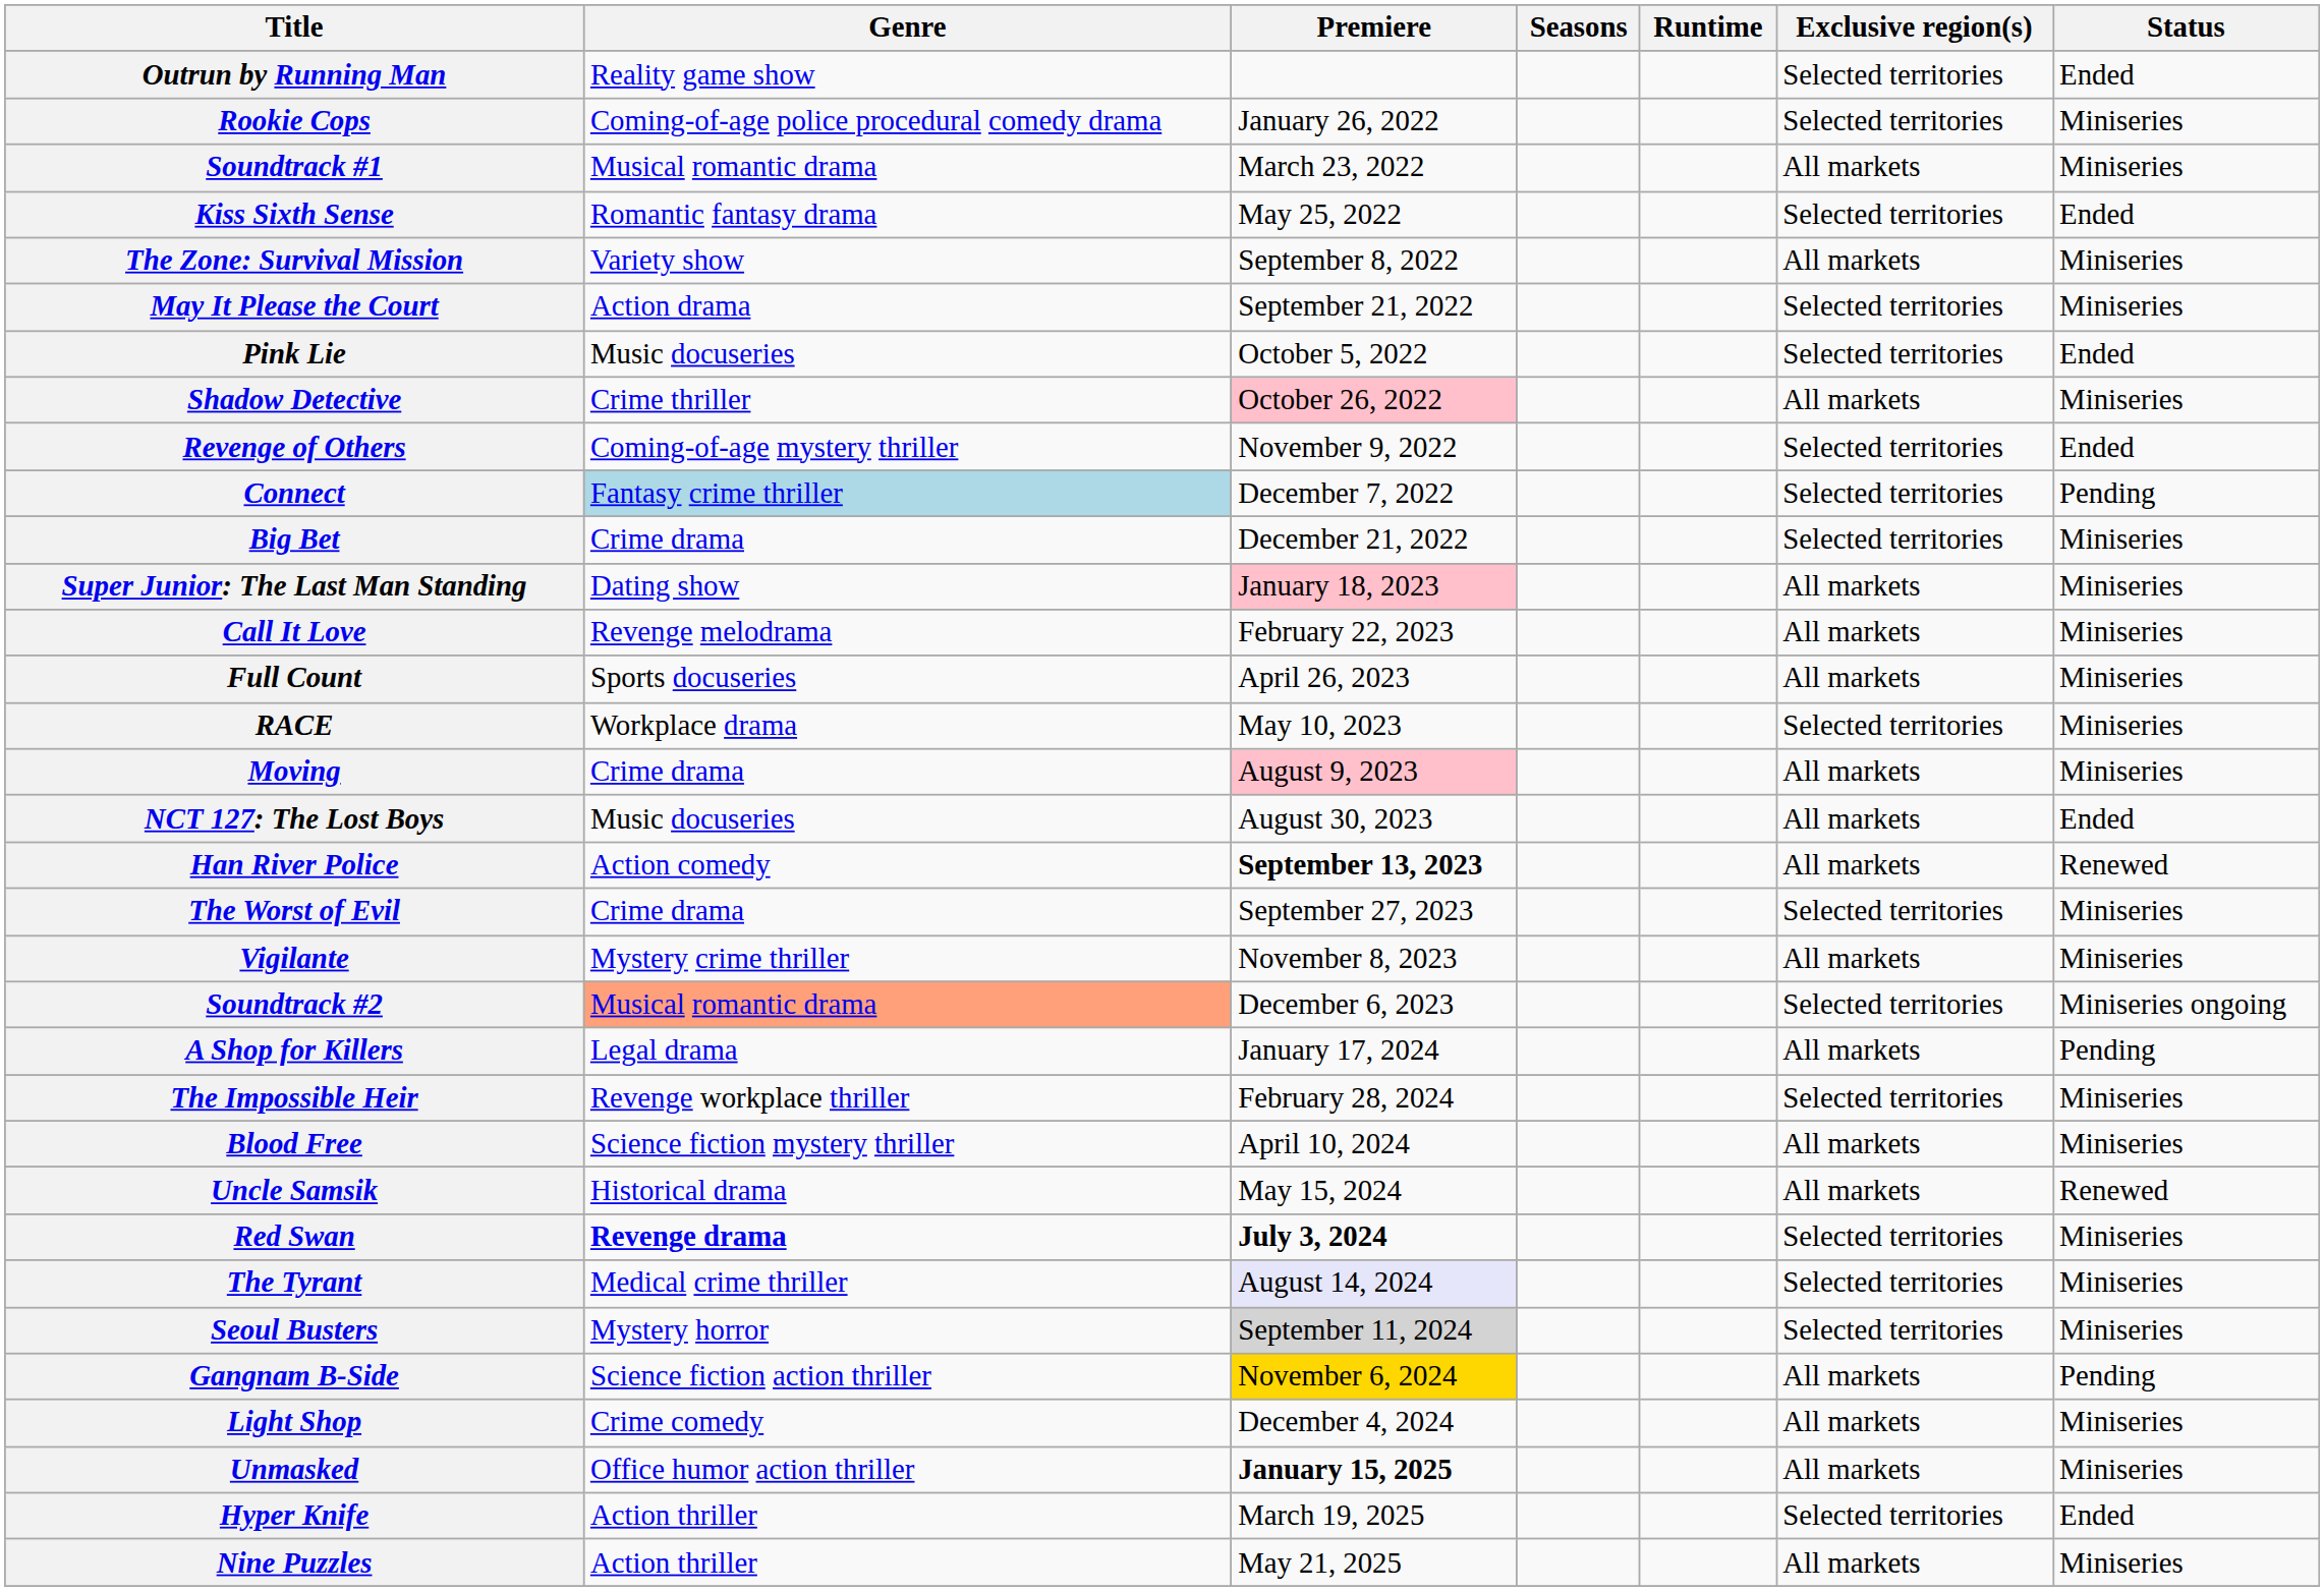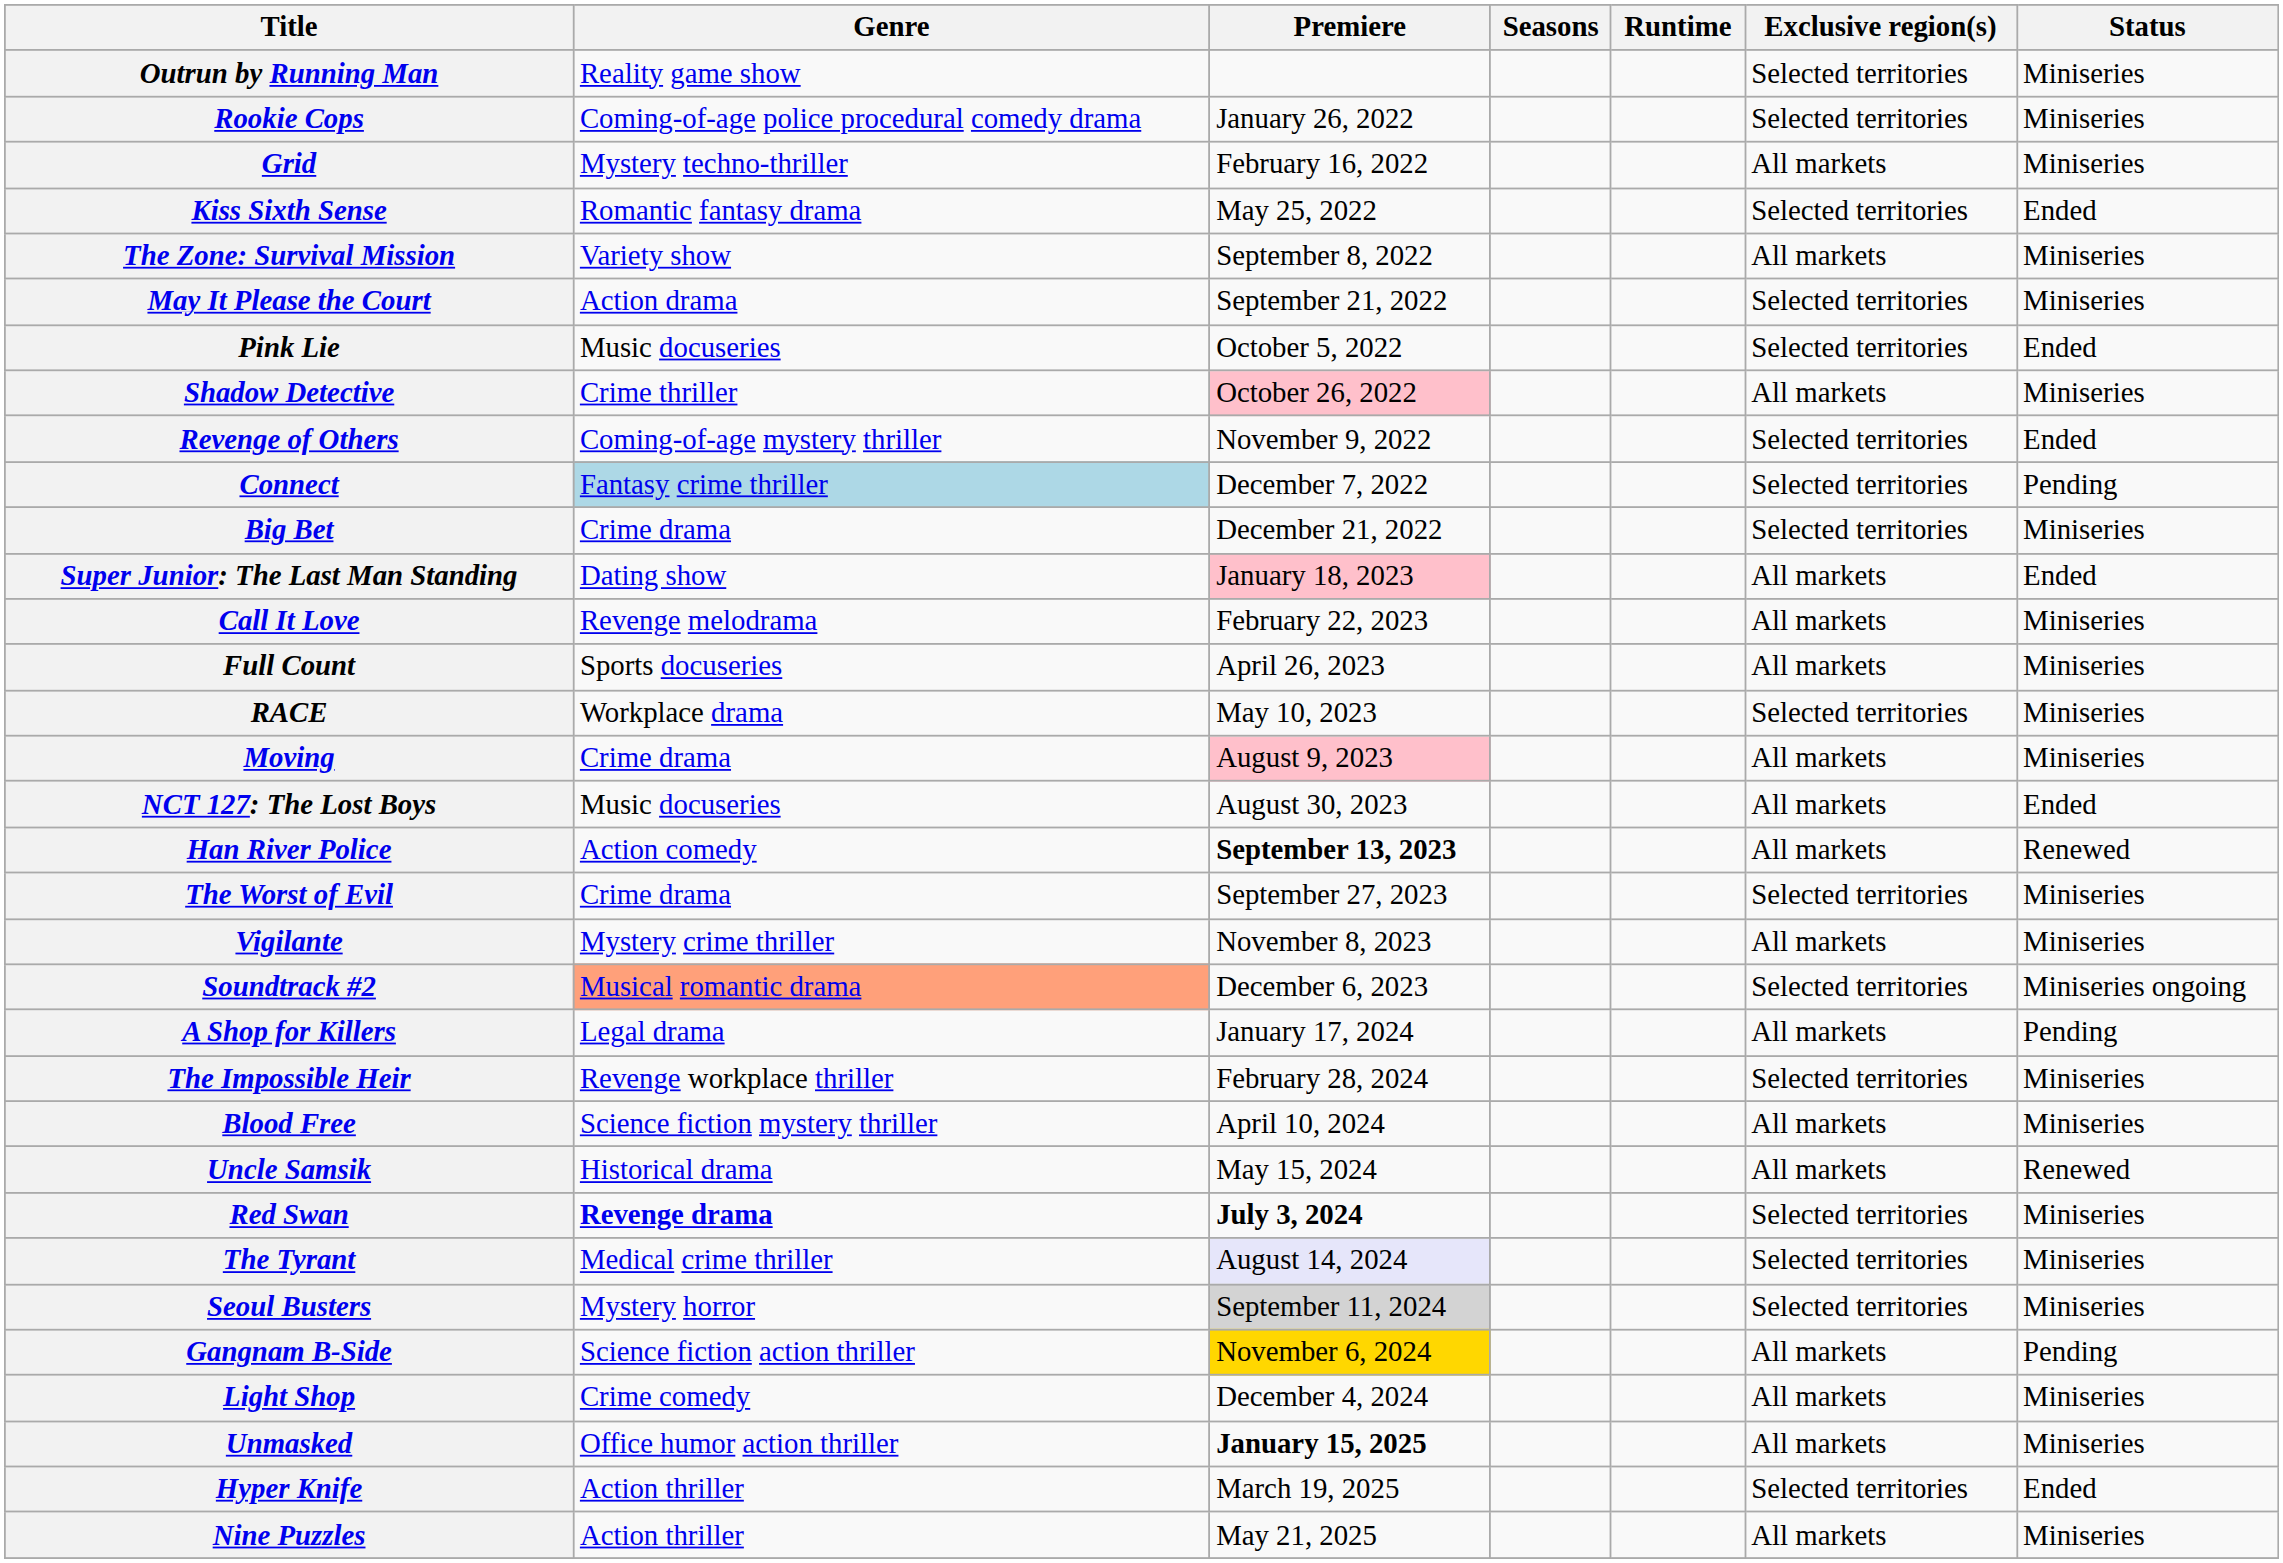Outrun by Running Man | Status: Ended -> Miniseries
+ row: Grid | Mystery techno-thriller | February 16, 2022 | All markets | Miniseries
- row: Soundtrack #1 | Musical romantic drama | March 23, 2022 | All markets | Miniseries
Super Junior: The Last Man Standing | Status: Miniseries -> Ended
